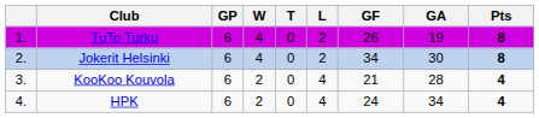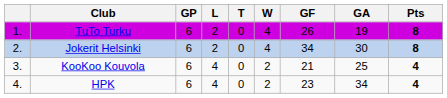columns swapped: W <-> L
KooKoo Kouvola | GA: 28 -> 25
HPK | GF: 24 -> 23
